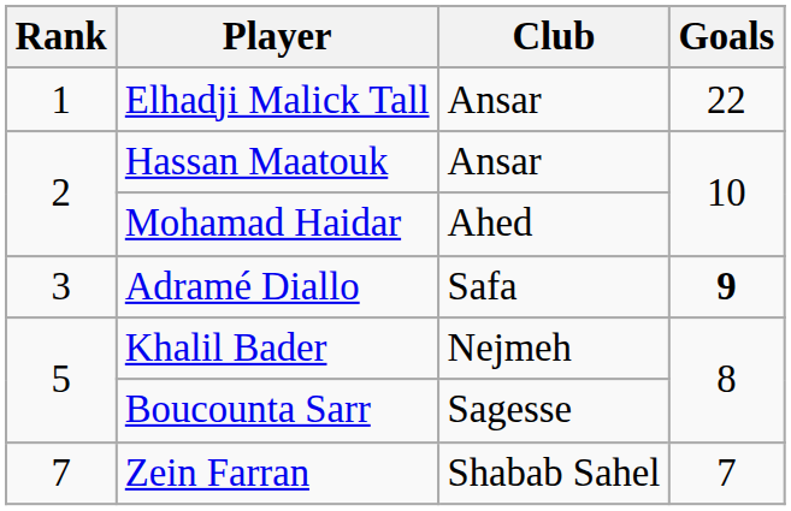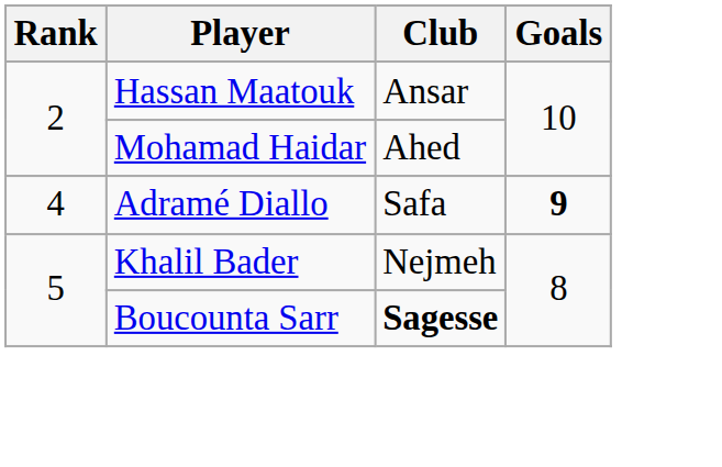- row: 1 | Elhadji Malick Tall | Ansar | 22
Adramé Diallo | Rank: 3 -> 4
Boucounta Sarr | Club: normal -> bold
- row: 7 | Zein Farran | Shabab Sahel | 7
